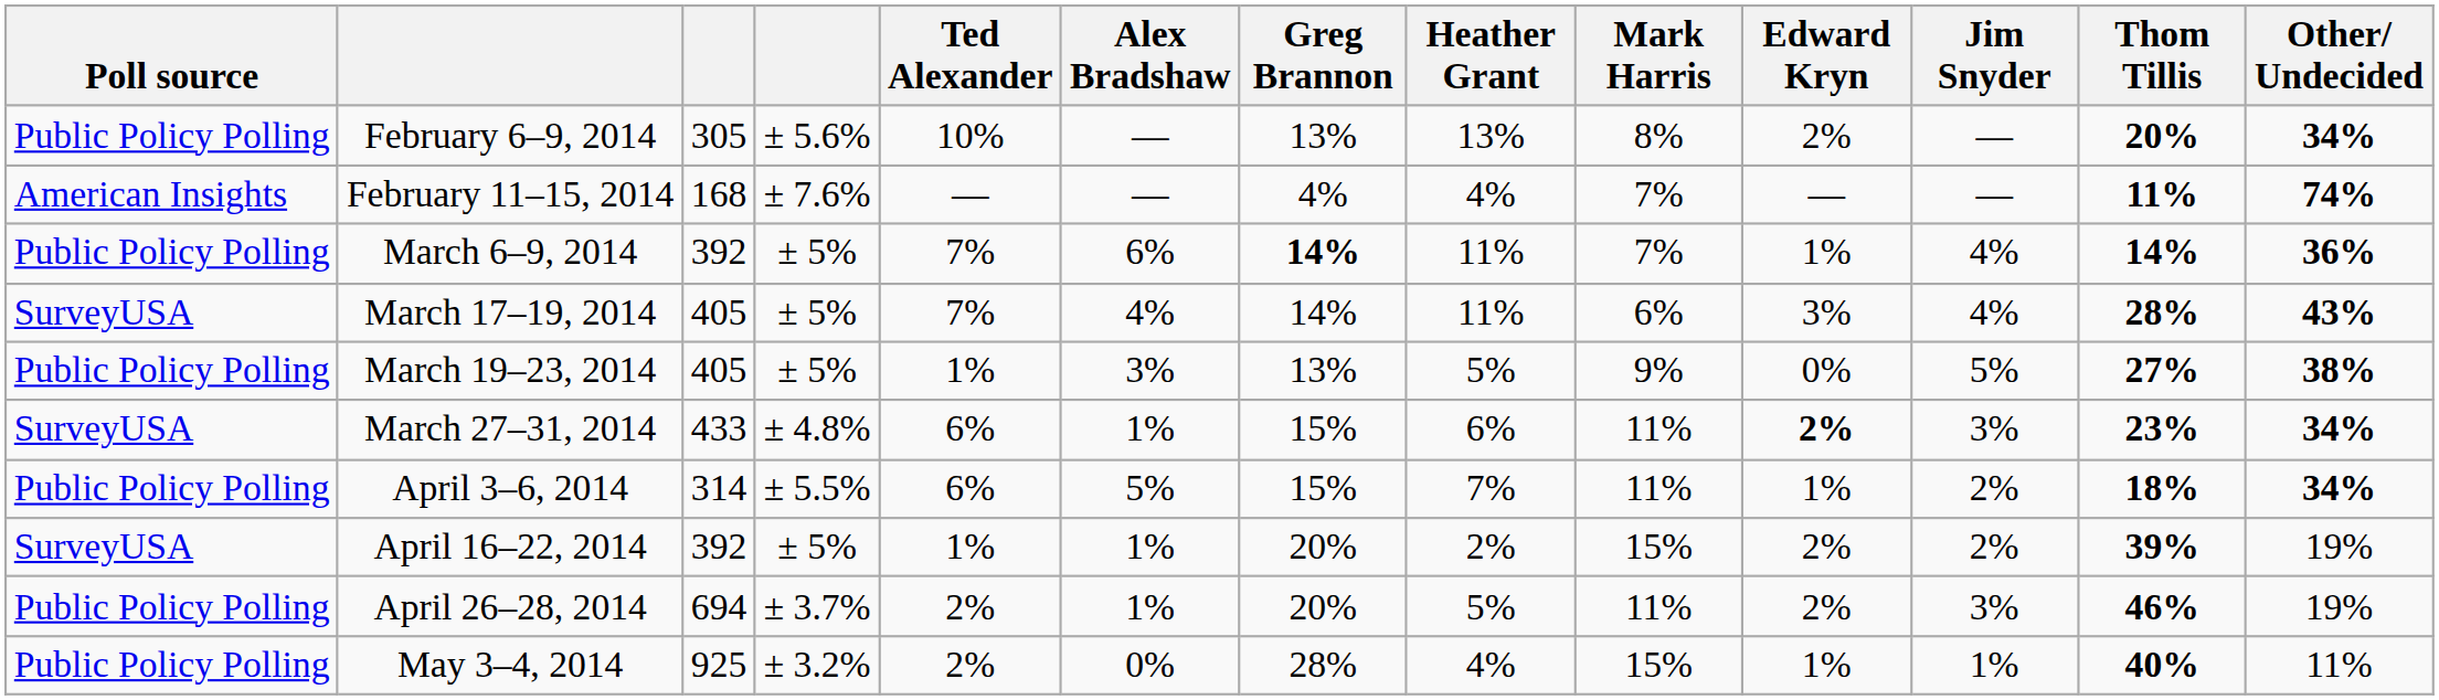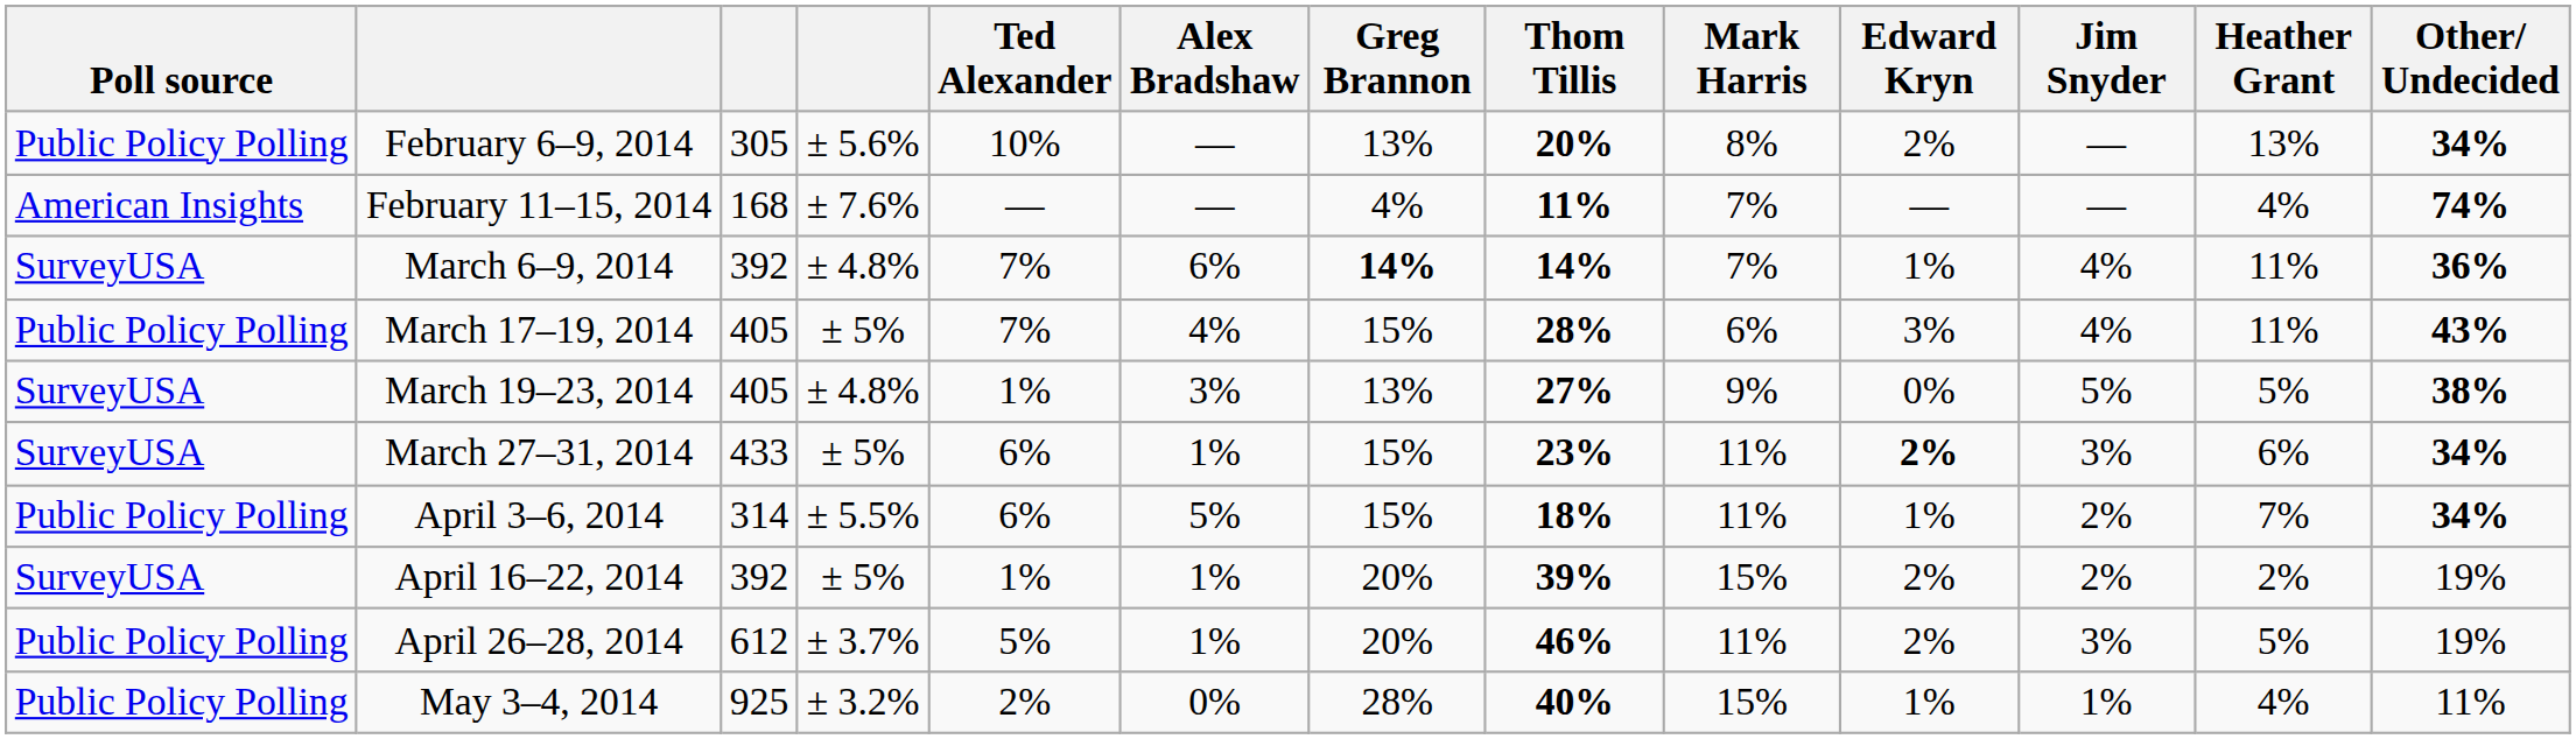columns swapped: Heather Grant <-> Thom Tillis
March 6–9, 2014 | Poll source: Public Policy Polling -> SurveyUSA
March 6–9, 2014 | column 4: ± 5% -> ± 4.8%
March 17–19, 2014 | Poll source: SurveyUSA -> Public Policy Polling
March 17–19, 2014 | Greg Brannon: 14% -> 15%
March 19–23, 2014 | Poll source: Public Policy Polling -> SurveyUSA
March 19–23, 2014 | column 4: ± 5% -> ± 4.8%
March 27–31, 2014 | column 4: ± 4.8% -> ± 5%
April 26–28, 2014 | column 3: 694 -> 612
April 26–28, 2014 | Ted Alexander: 2% -> 5%
